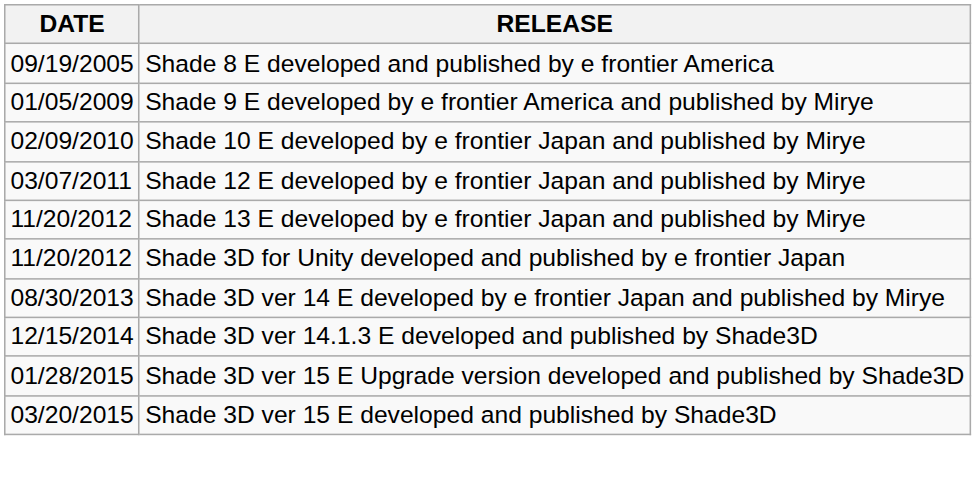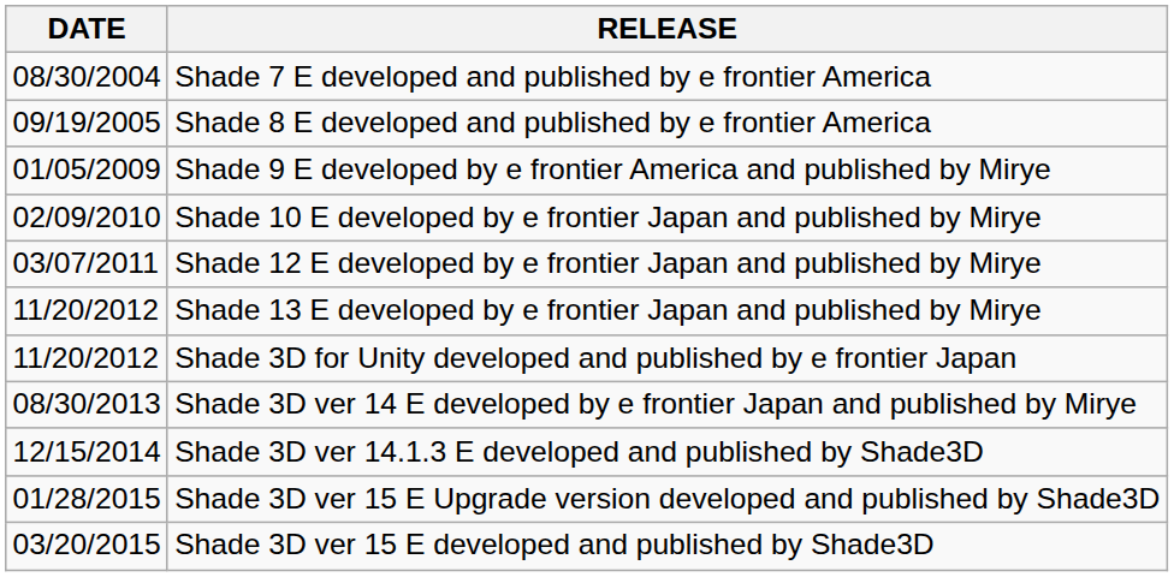+ row: 08/30/2004 | Shade 7 E developed and published by e frontier America
